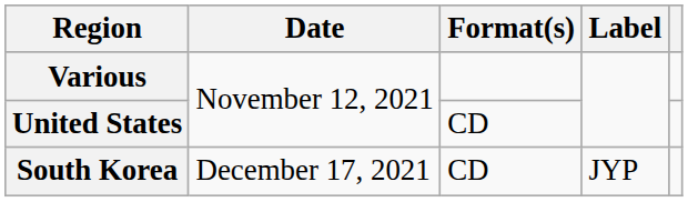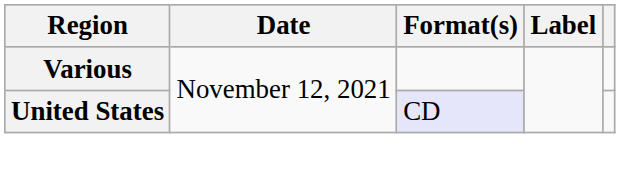United States | Format(s): no background -> lavender background
- row: South Korea | December 17, 2021 | CD | JYP
